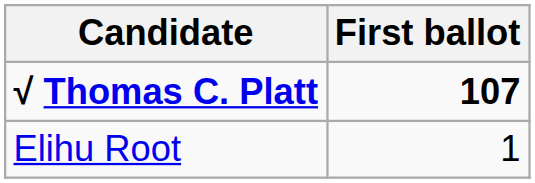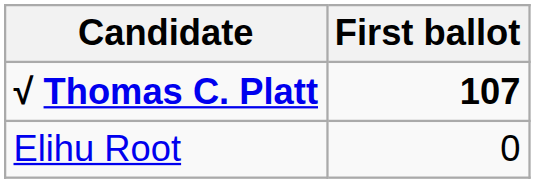Elihu Root | First ballot: 1 -> 0
